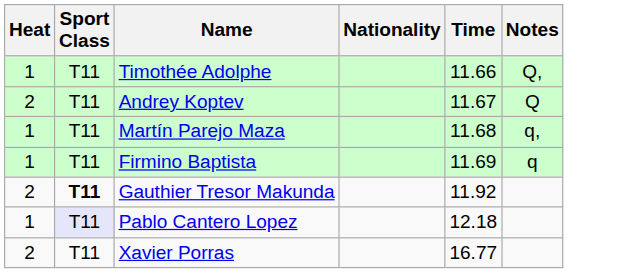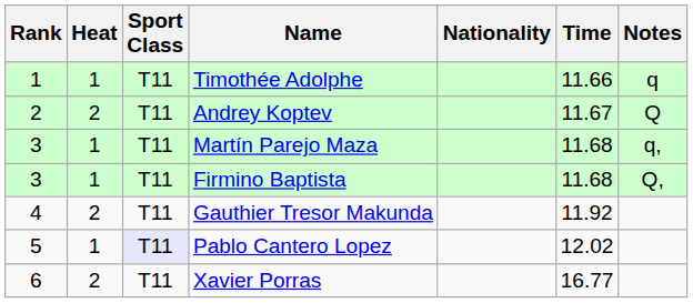+ column: Rank | 1 | 2 | 3 | 3 | 4 | 5 | 6
Timothée Adolphe | Notes: Q, -> q
Firmino Baptista | Time: 11.69 -> 11.68
Firmino Baptista | Notes: q -> Q,
Gauthier Tresor Makunda | Sport Class: bold -> normal
Pablo Cantero Lopez | Time: 12.18 -> 12.02
